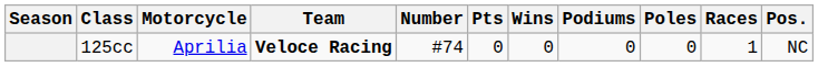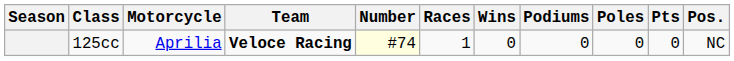columns swapped: Races <-> Pts
125cc | Number: no background -> lightyellow background
